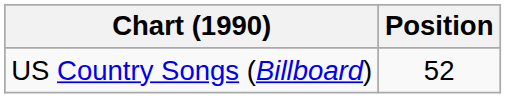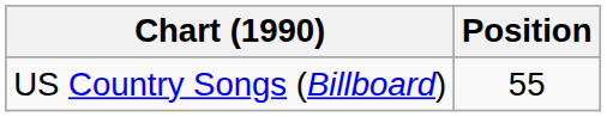US Country Songs (Billboard) | Position: 52 -> 55
